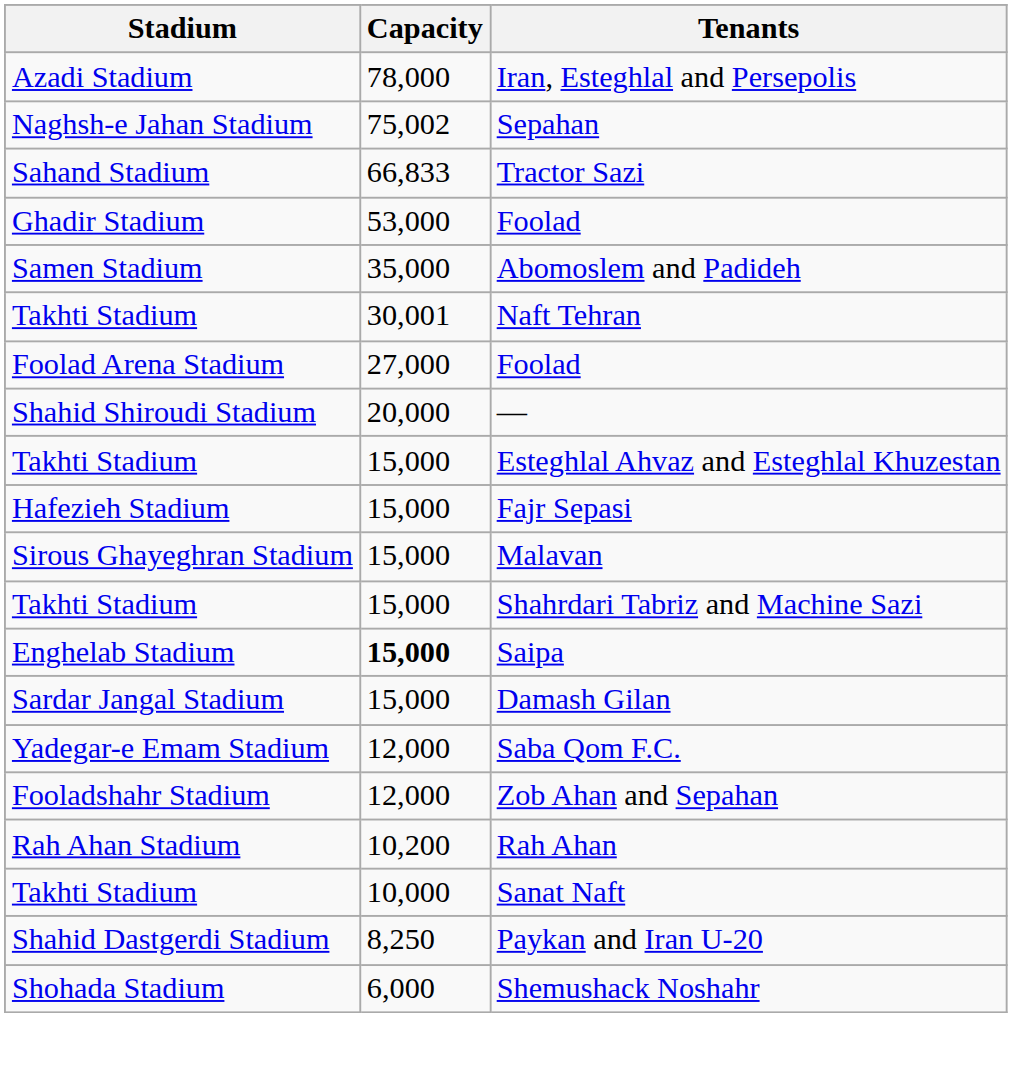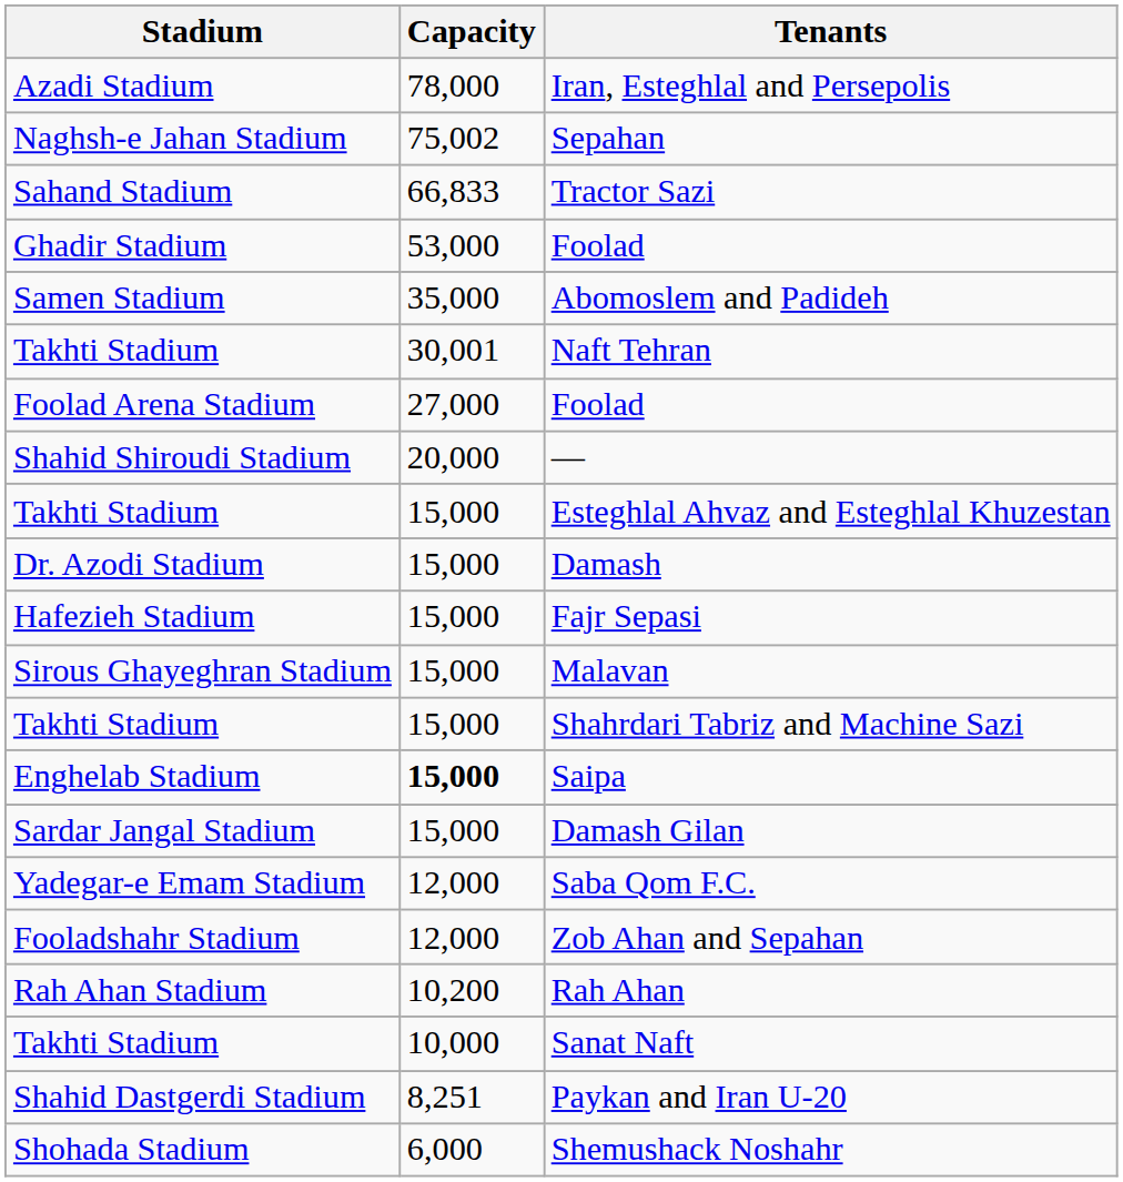+ row: Dr. Azodi Stadium | 15,000 | Damash
Paykan and Iran U-20 | Capacity: 8,250 -> 8,251
